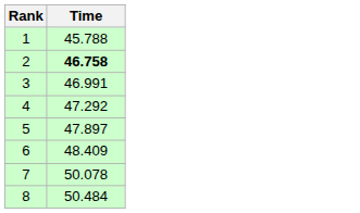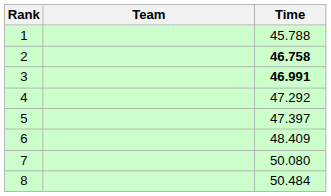+ column: Team
3 | Time: normal -> bold
5 | Time: 47.897 -> 47.397
7 | Time: 50.078 -> 50.080
